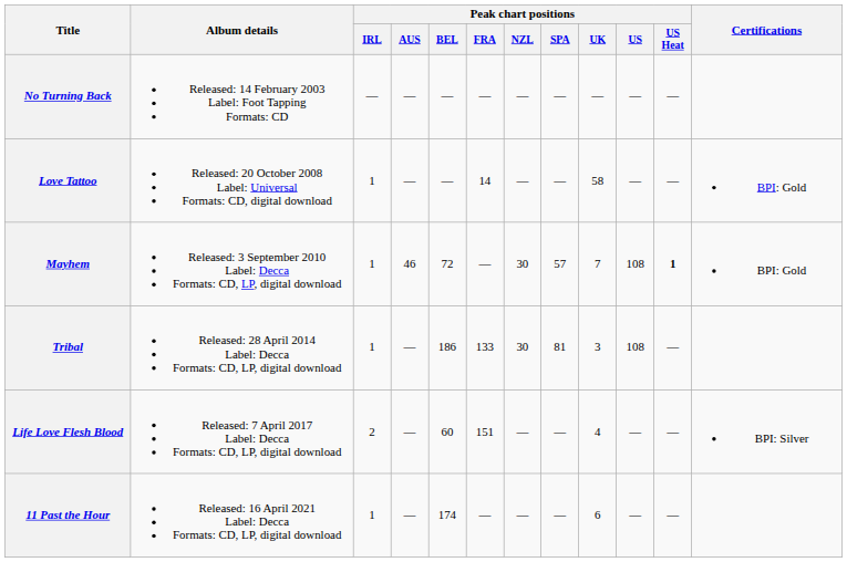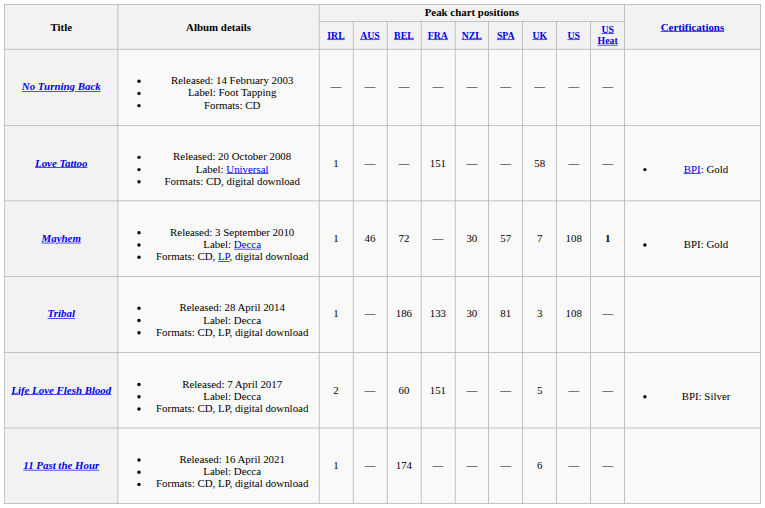Love Tattoo | Peak chart positions / FRA: 14 -> 151
Life Love Flesh Blood | Peak chart positions / UK: 4 -> 5
